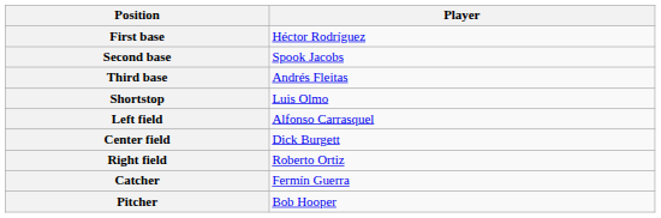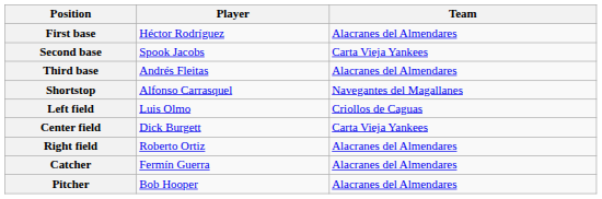+ column: Team | Alacranes del Almendares | Carta Vieja Yankees | Alacranes del Almendares | Navegantes del Magallanes | Criollos de Caguas | Carta Vieja Yankees | Alacranes del Almendares | Alacranes del Almendares | Alacranes del Almendares
Shortstop | Player: Luis Olmo -> Alfonso Carrasquel
Left field | Player: Alfonso Carrasquel -> Luis Olmo
